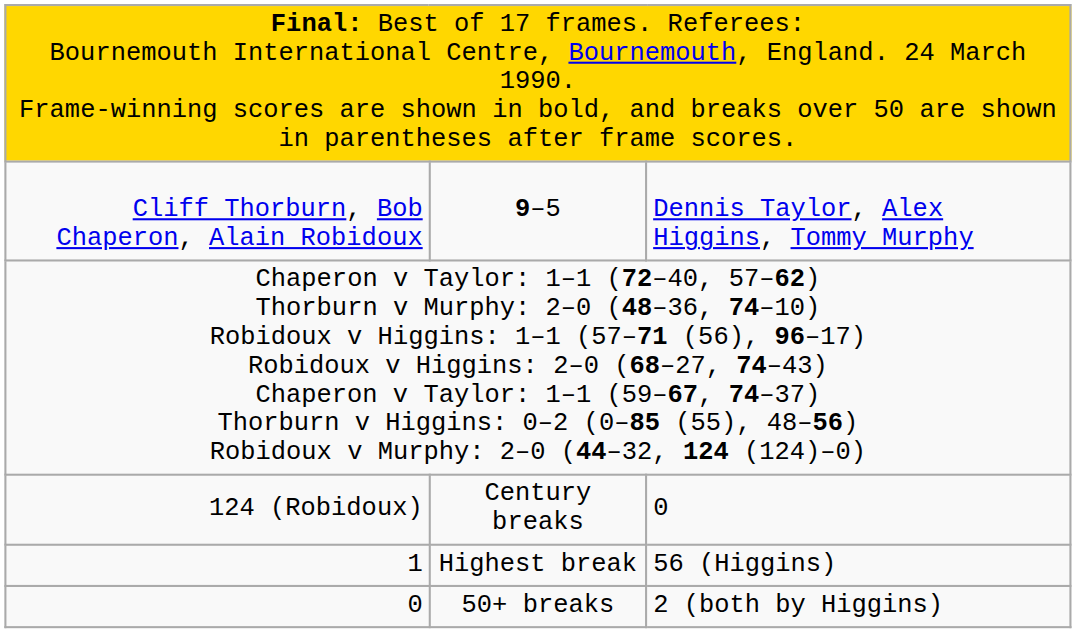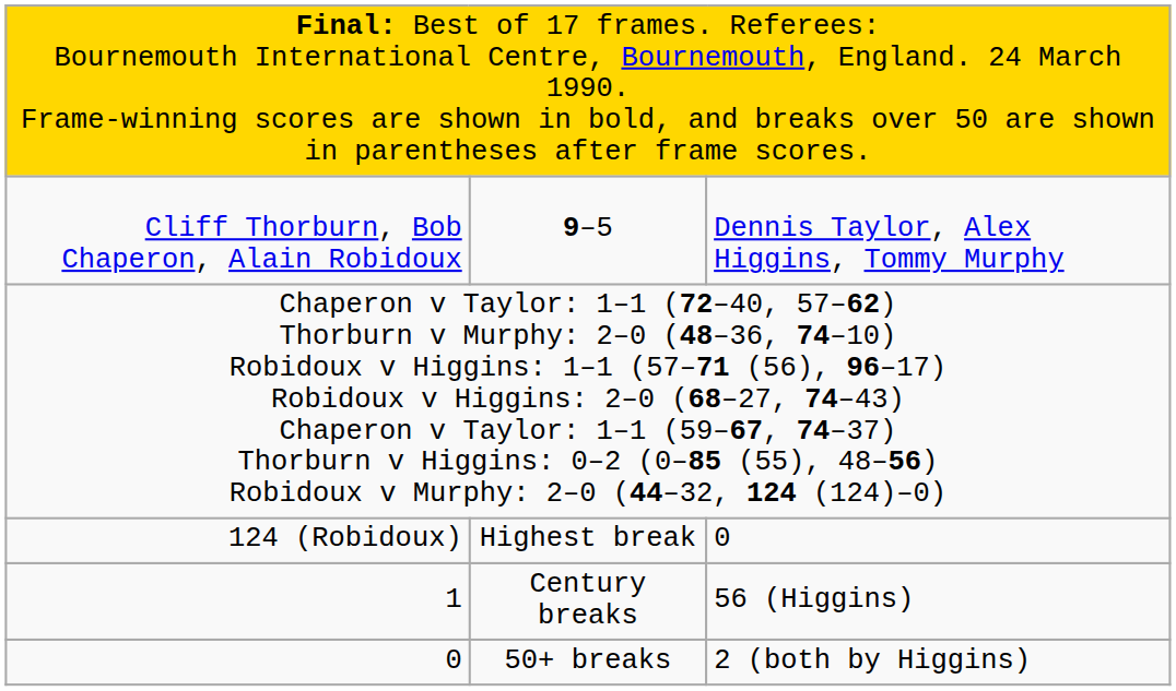124 (Robidoux) | column 2: Century breaks -> Highest break
1 | column 2: Highest break -> Century breaks
